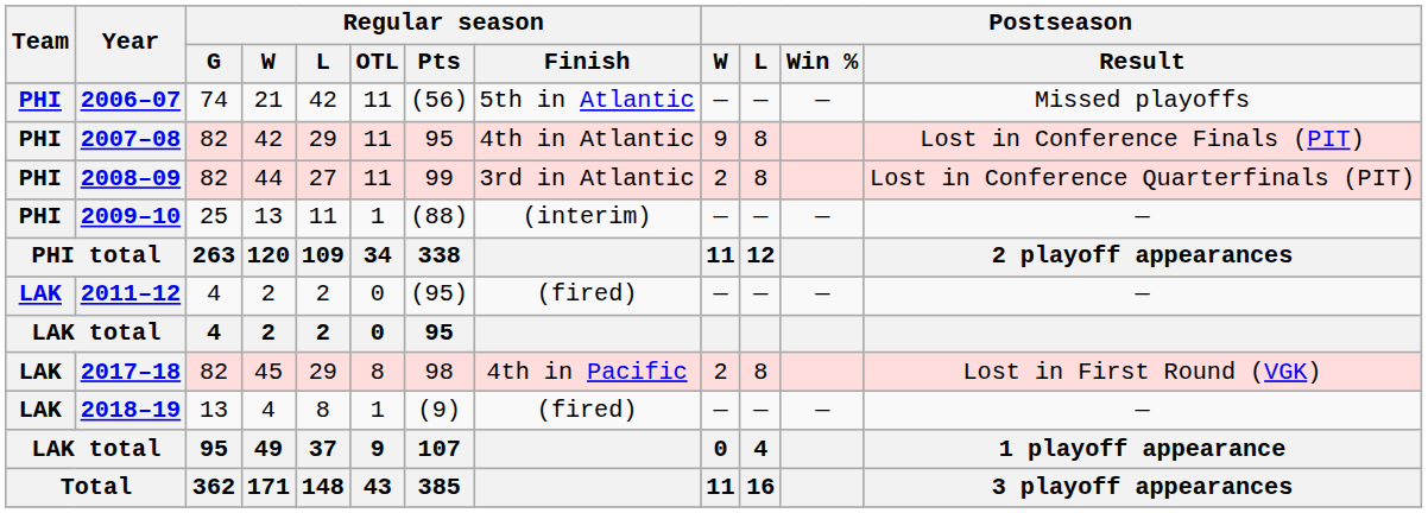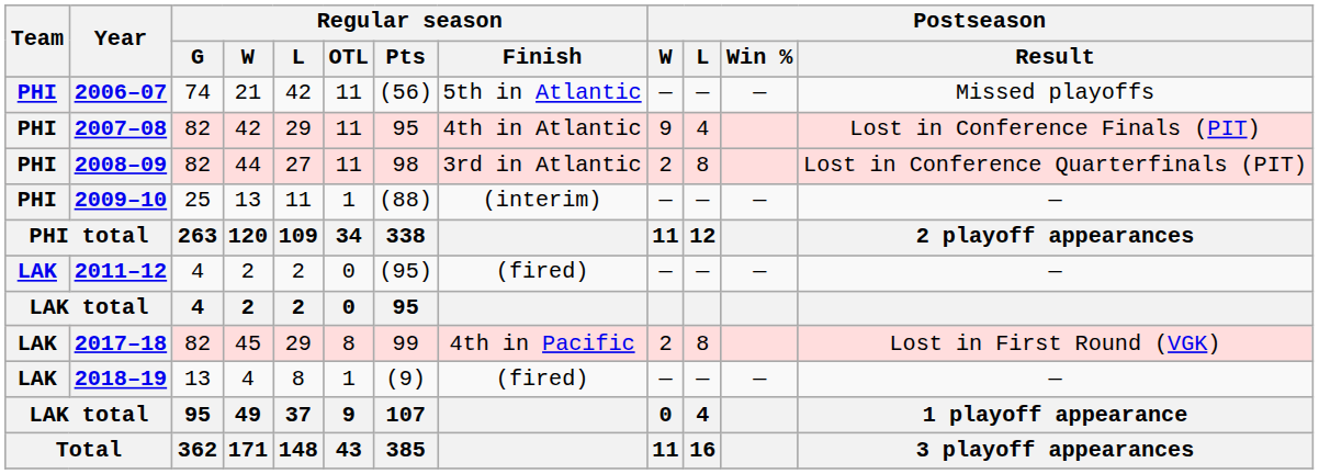2007–08 | Postseason / L: 8 -> 4
2008–09 | Regular season / Pts: 99 -> 98
2017–18 | Regular season / Pts: 98 -> 99
